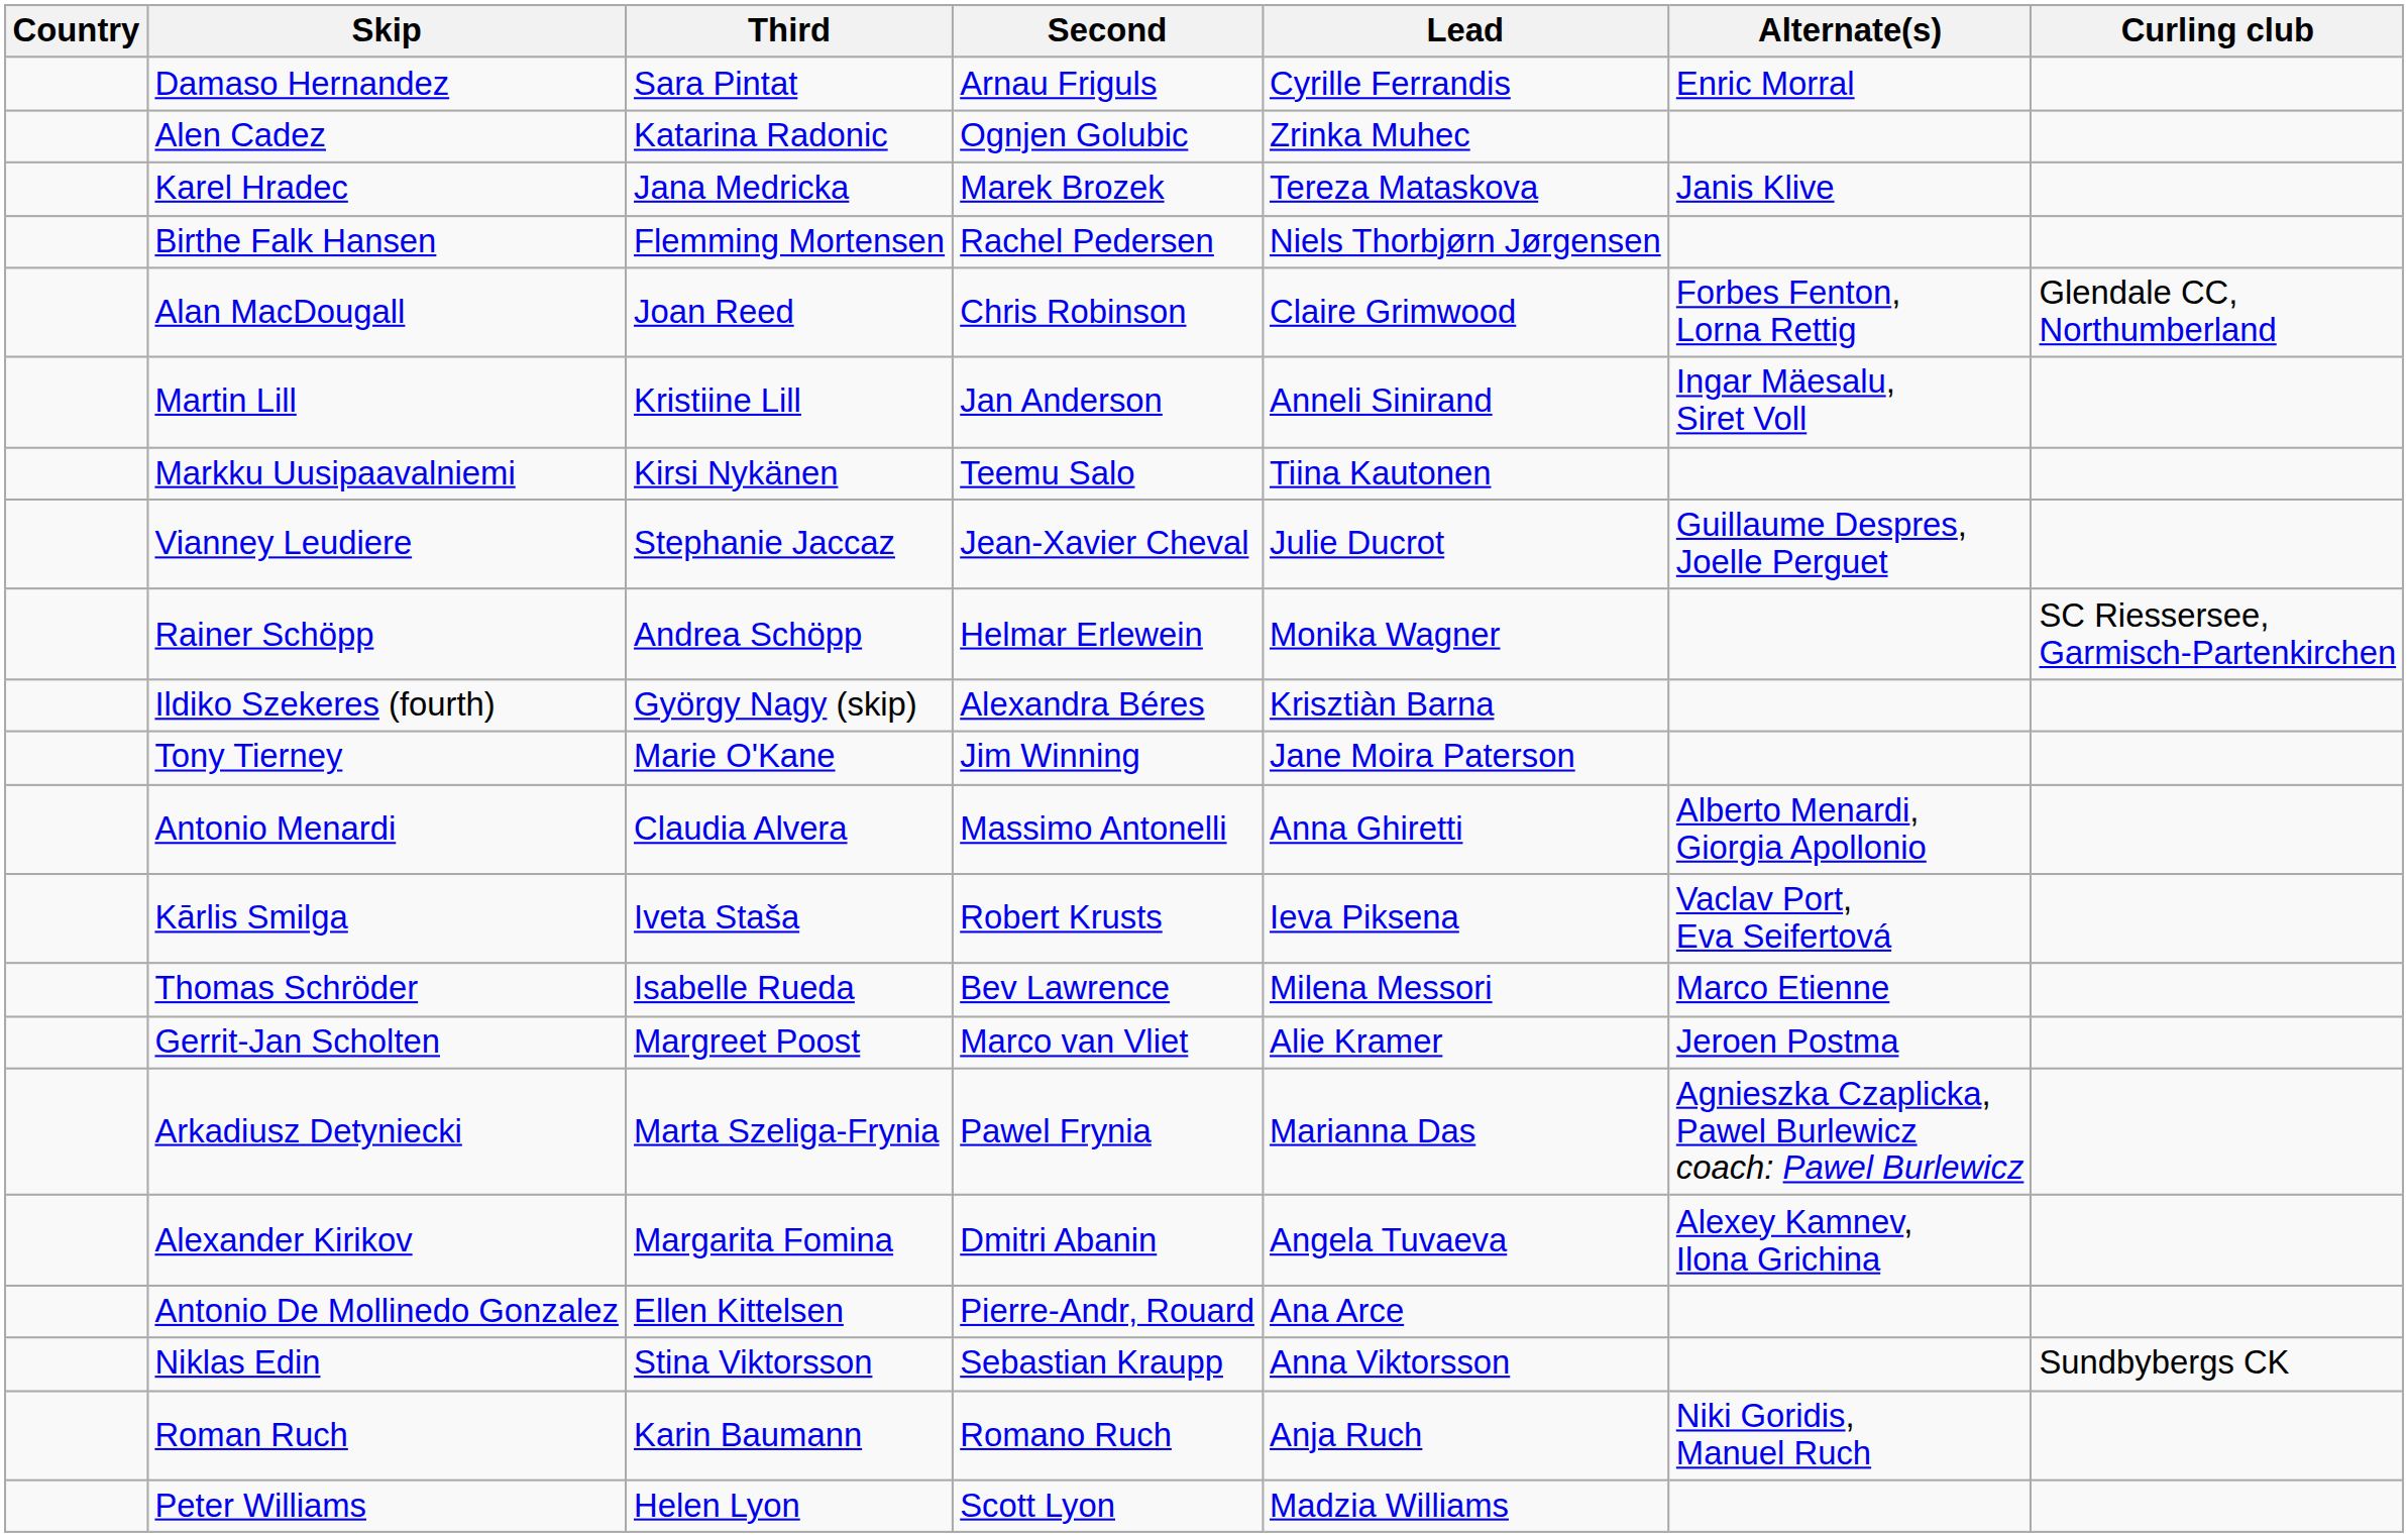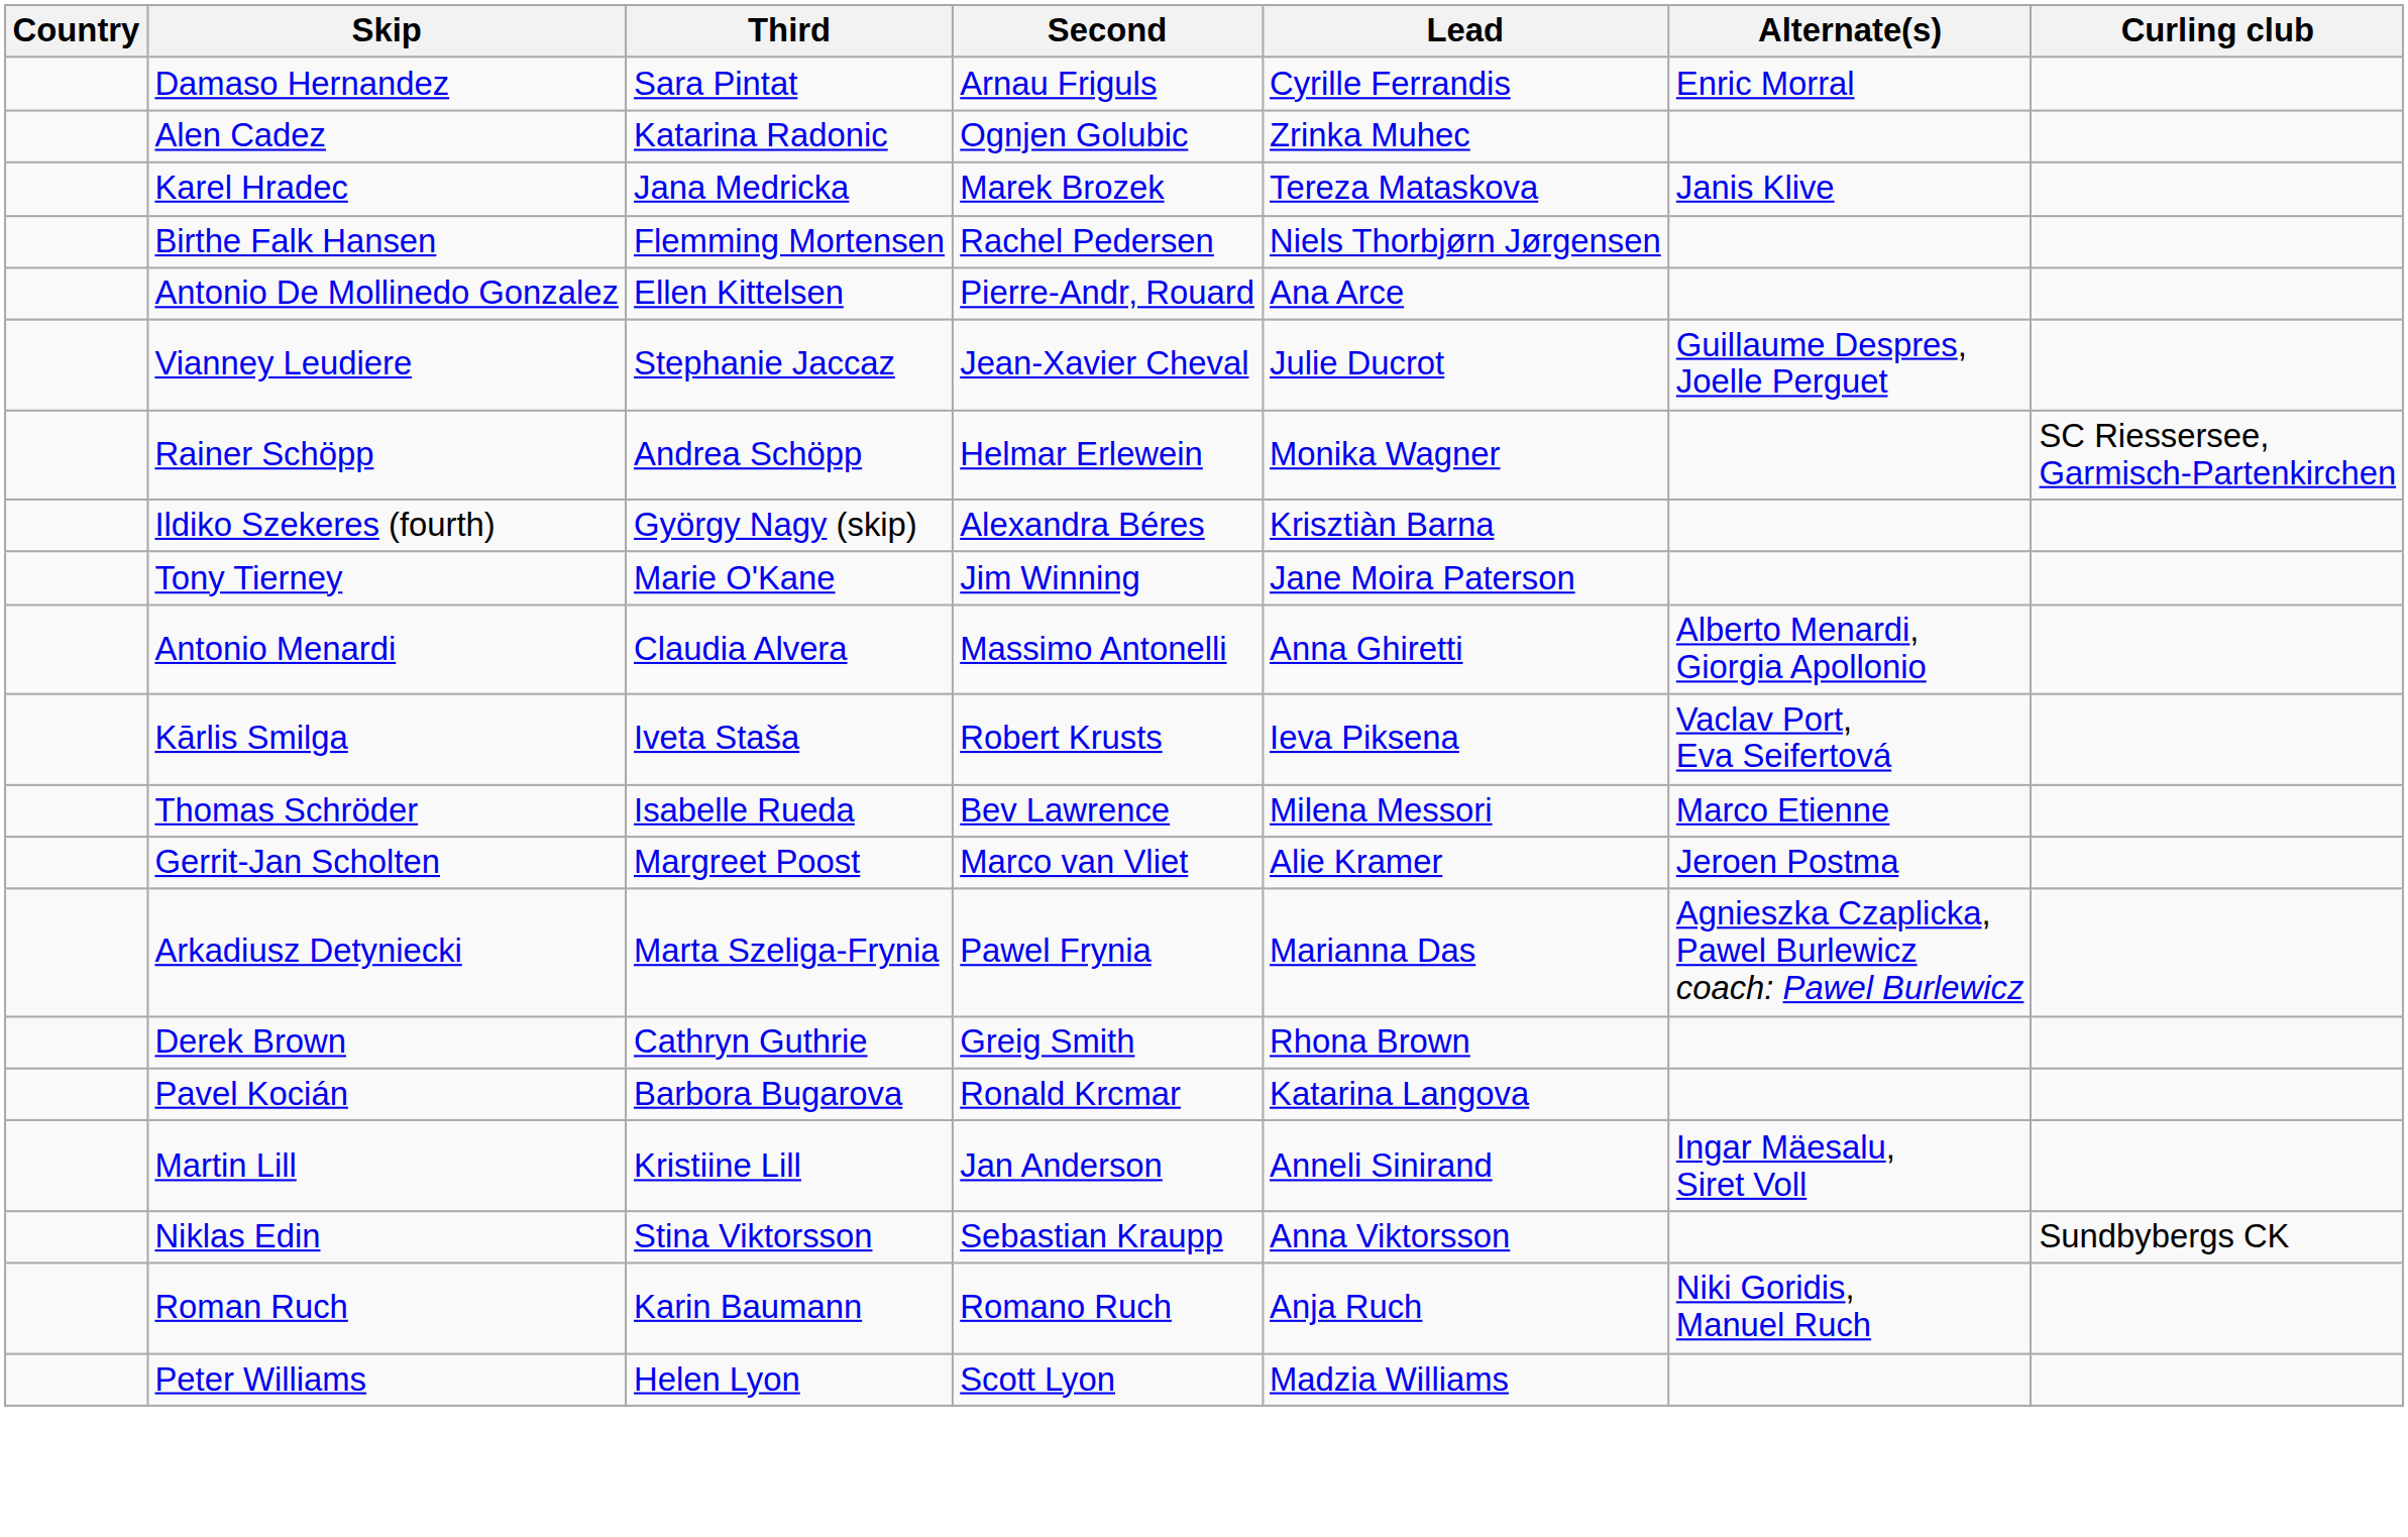- row: Alan MacDougall | Joan Reed | Chris Robinson | Claire Grimwood | Forbes Fenton, Lorna Rettig | Glendale CC, Northumberland
rows swapped: Martin Lill <-> Antonio De Mollinedo Gonzalez
- row: Markku Uusipaavalniemi | Kirsi Nykänen | Teemu Salo | Tiina Kautonen
- row: Alexander Kirikov | Margarita Fomina | Dmitri Abanin | Angela Tuvaeva | Alexey Kamnev, Ilona Grichina
+ row: Derek Brown | Cathryn Guthrie | Greig Smith | Rhona Brown
+ row: Pavel Kocián | Barbora Bugarova | Ronald Krcmar | Katarina Langova
